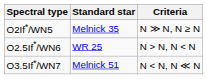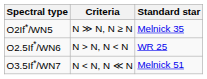columns swapped: Standard star <-> Criteria
